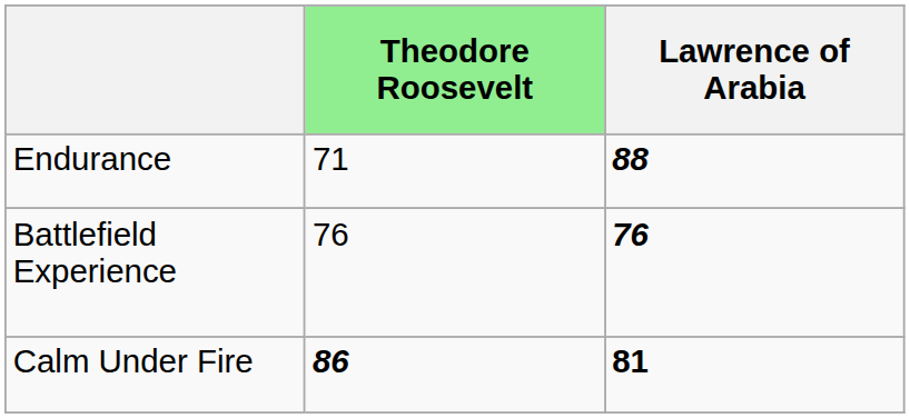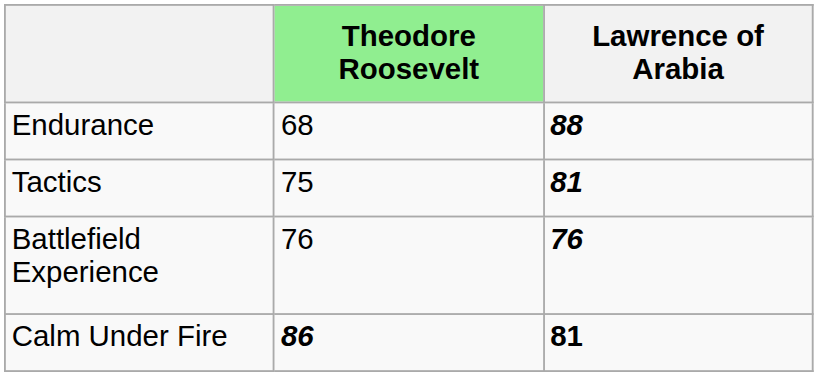Endurance | Theodore Roosevelt: 71 -> 68
+ row: Tactics | 75 | 81
